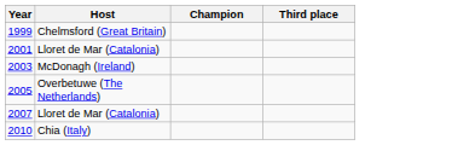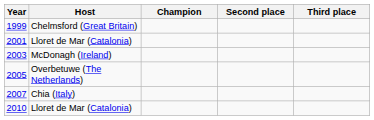+ column: Second place
2007 | Host: Lloret de Mar (Catalonia) -> Chia (Italy)
2010 | Host: Chia (Italy) -> Lloret de Mar (Catalonia)
